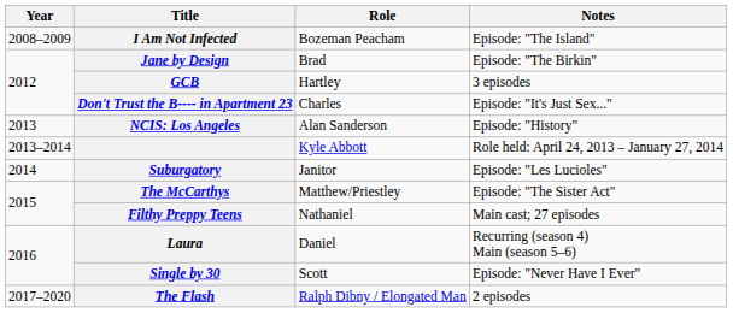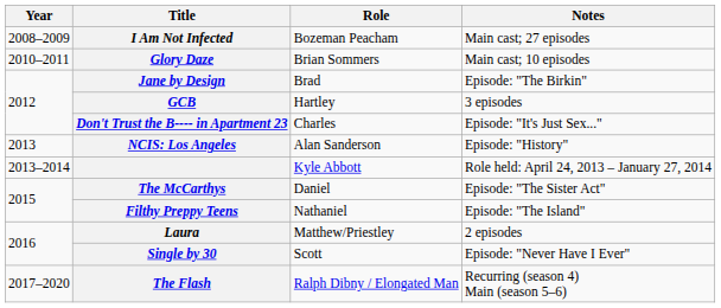I Am Not Infected | Notes: Episode: "The Island" -> Main cast; 27 episodes
+ row: 2010–2011 | Glory Daze | Brian Sommers | Main cast; 10 episodes
- row: 2014 | Suburgatory | Janitor | Episode: "Les Lucioles"
The McCarthys | Role: Matthew/Priestley -> Daniel
Filthy Preppy Teens | Notes: Main cast; 27 episodes -> Episode: "The Island"
Laura | Role: Daniel -> Matthew/Priestley
Laura | Notes: Recurring (season 4) Main (season 5–6) -> 2 episodes
The Flash | Notes: 2 episodes -> Recurring (season 4) Main (season 5–6)
